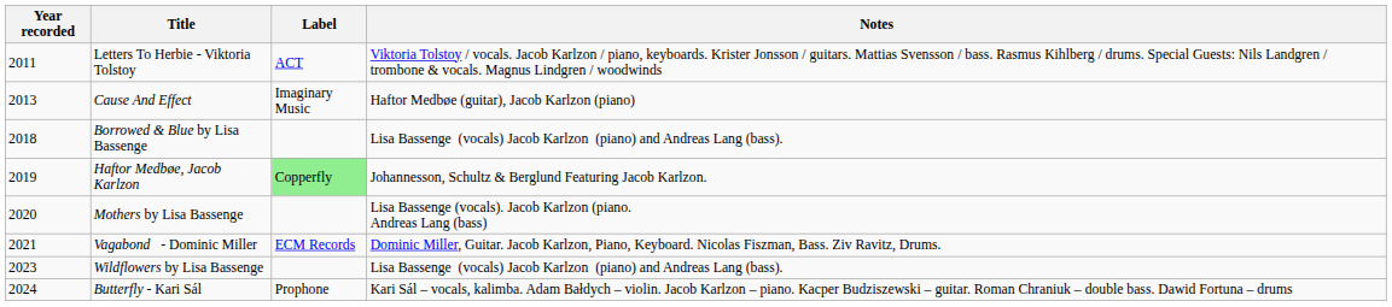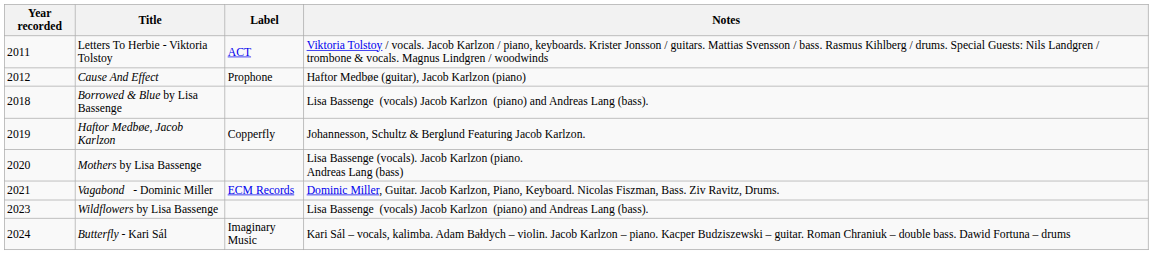Cause And Effect | Year recorded: 2013 -> 2012
Cause And Effect | Label: Imaginary Music -> Prophone
Haftor Medbøe, Jacob Karlzon | Label: lightgreen background -> no background
Butterfly - Kari Sál | Label: Prophone -> Imaginary Music
